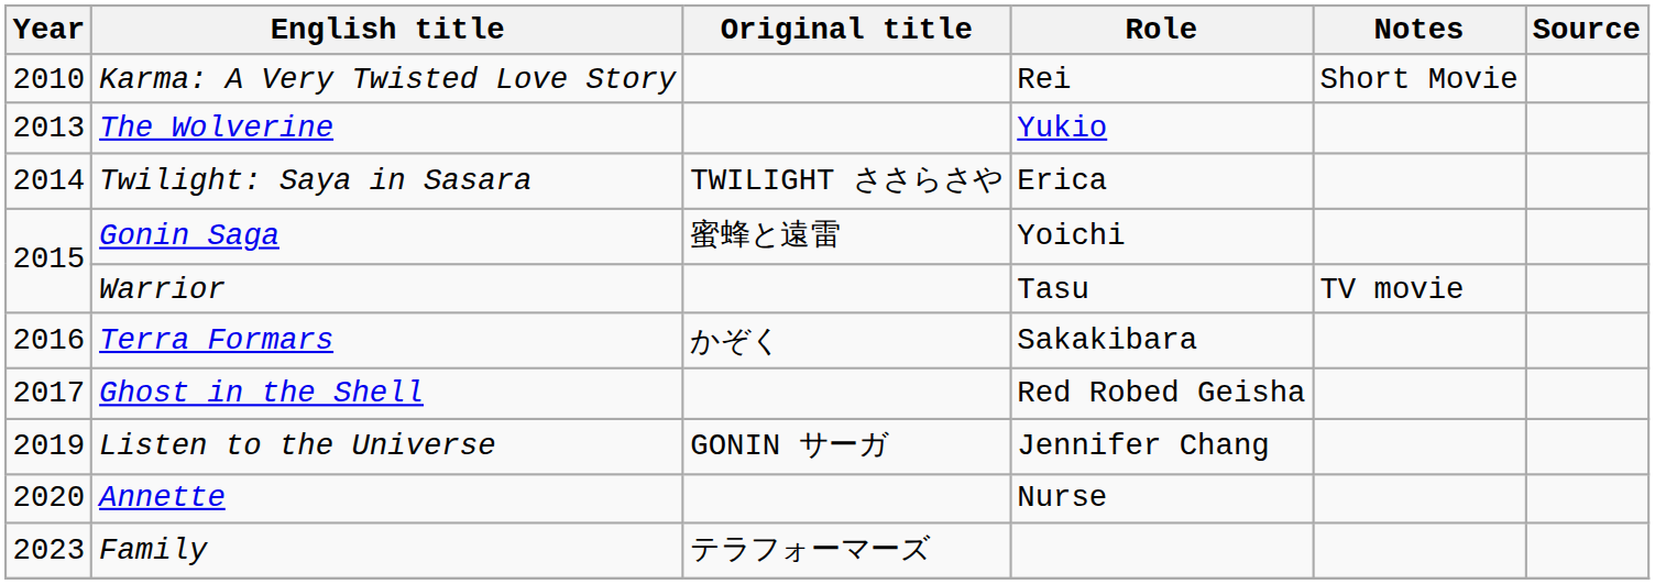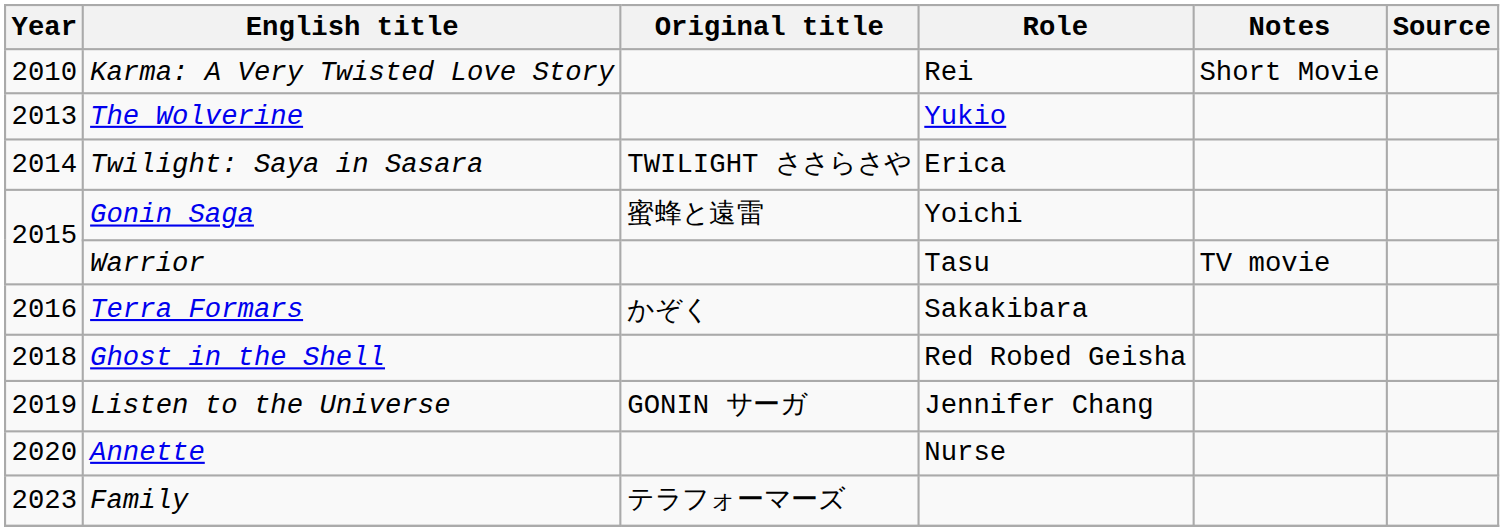Ghost in the Shell | Year: 2017 -> 2018
